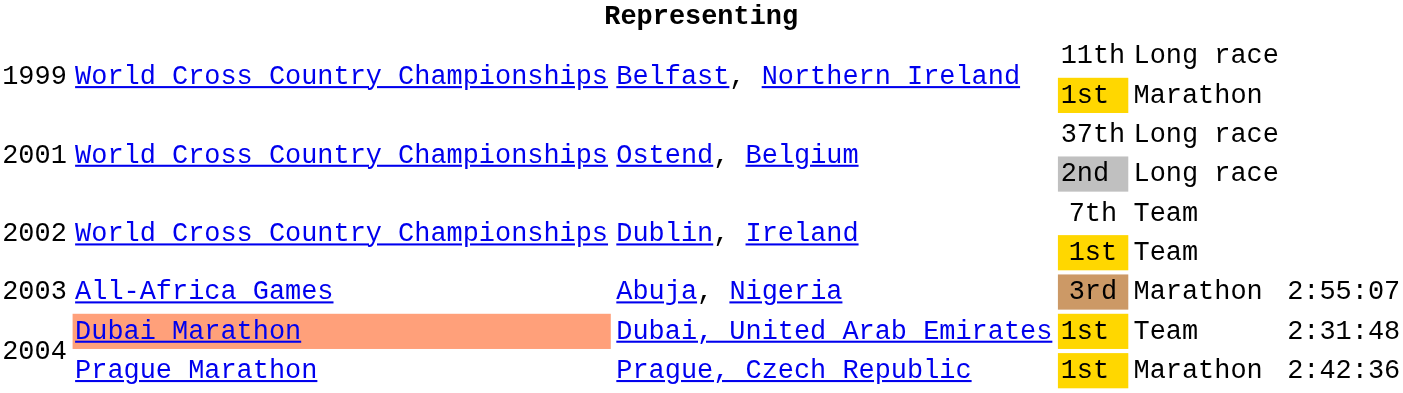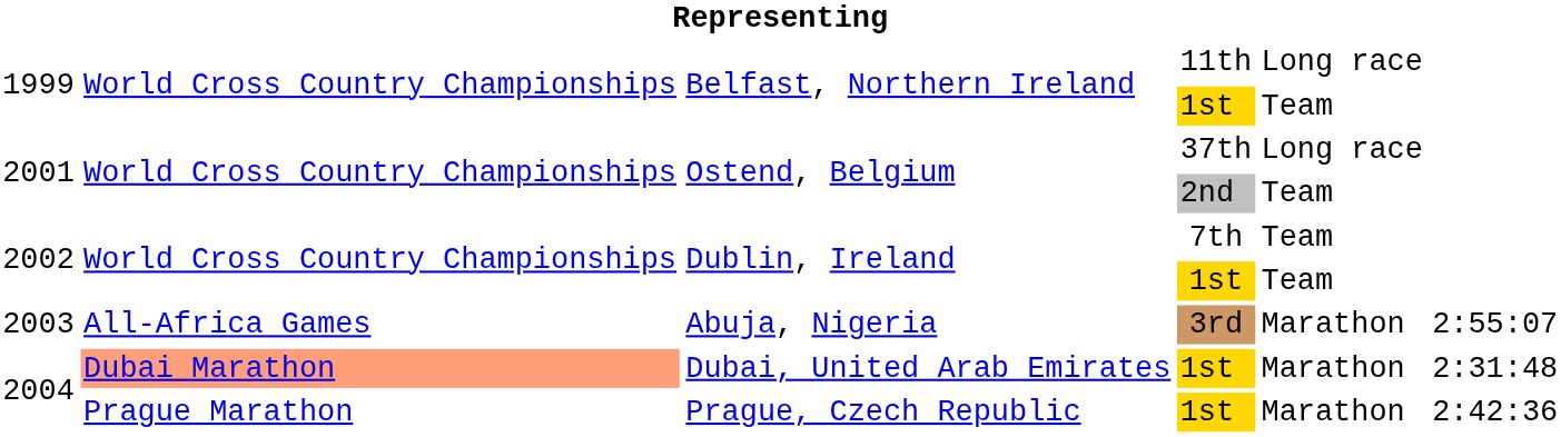Belfast, Northern Ireland / 1st | column 5: Marathon -> Team
Ostend, Belgium / 2nd | column 5: Long race -> Team
Dubai, United Arab Emirates | column 5: Team -> Marathon
